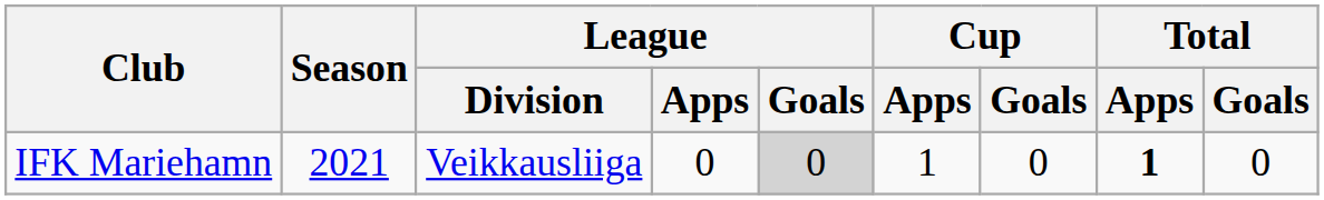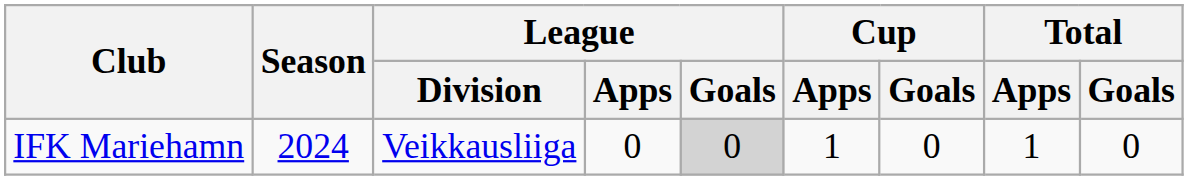IFK Mariehamn | Season: 2021 -> 2024
IFK Mariehamn | Total / Apps: bold -> normal
